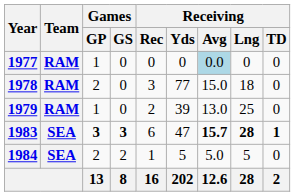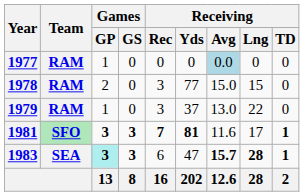1978 | Receiving / Lng: 18 -> 15
1979 | Receiving / Rec: 2 -> 3
1979 | Receiving / Yds: 39 -> 37
1979 | Receiving / Lng: 25 -> 22
+ row: 1981 | SFO | 3 | 3 | 7 | 81 | 11.6 | 17 | 1
1983 | Games / GP: no background -> paleturquoise background
- row: 1984 | SEA | 2 | 2 | 1 | 5 | 5.0 | 5 | 0
